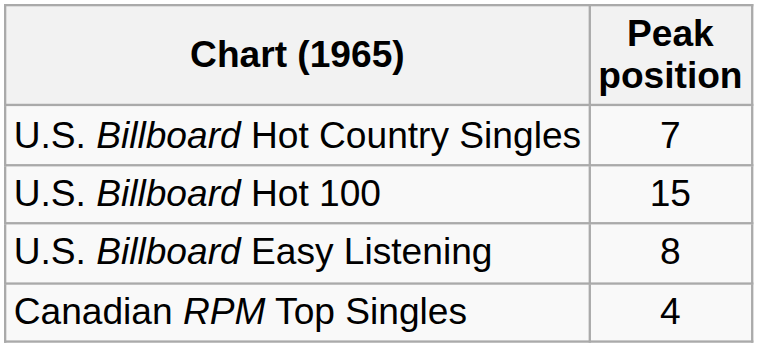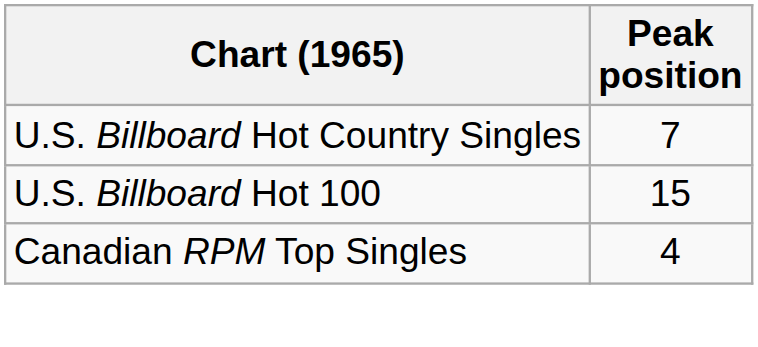- row: U.S. Billboard Easy Listening | 8
